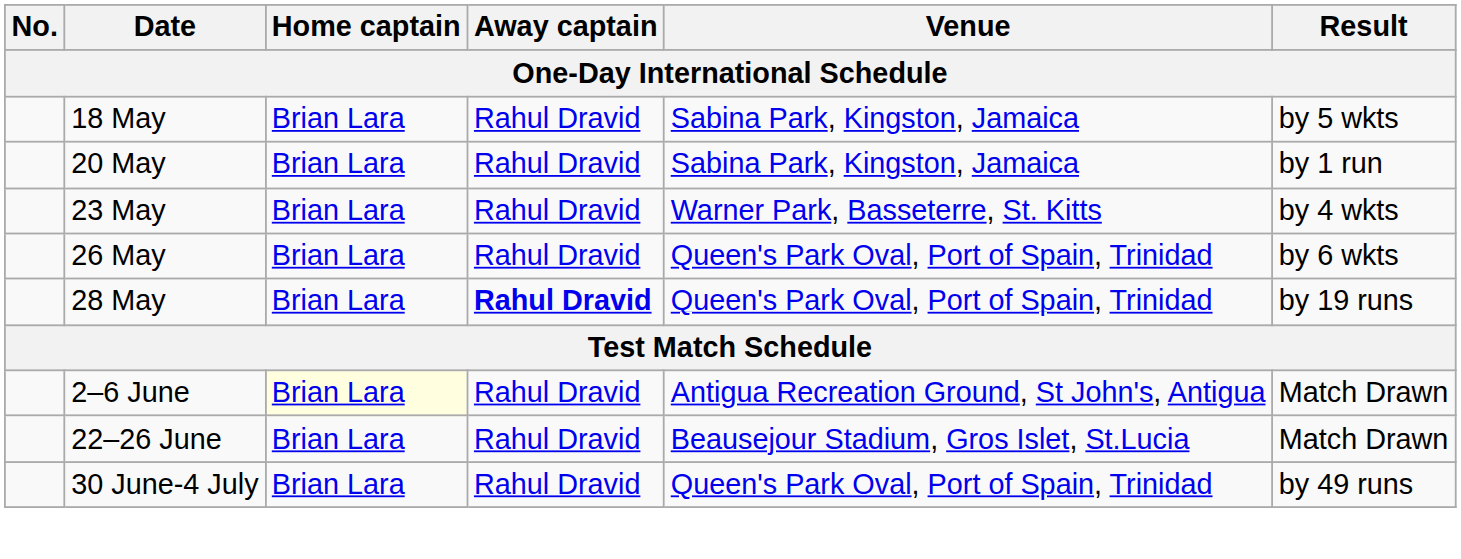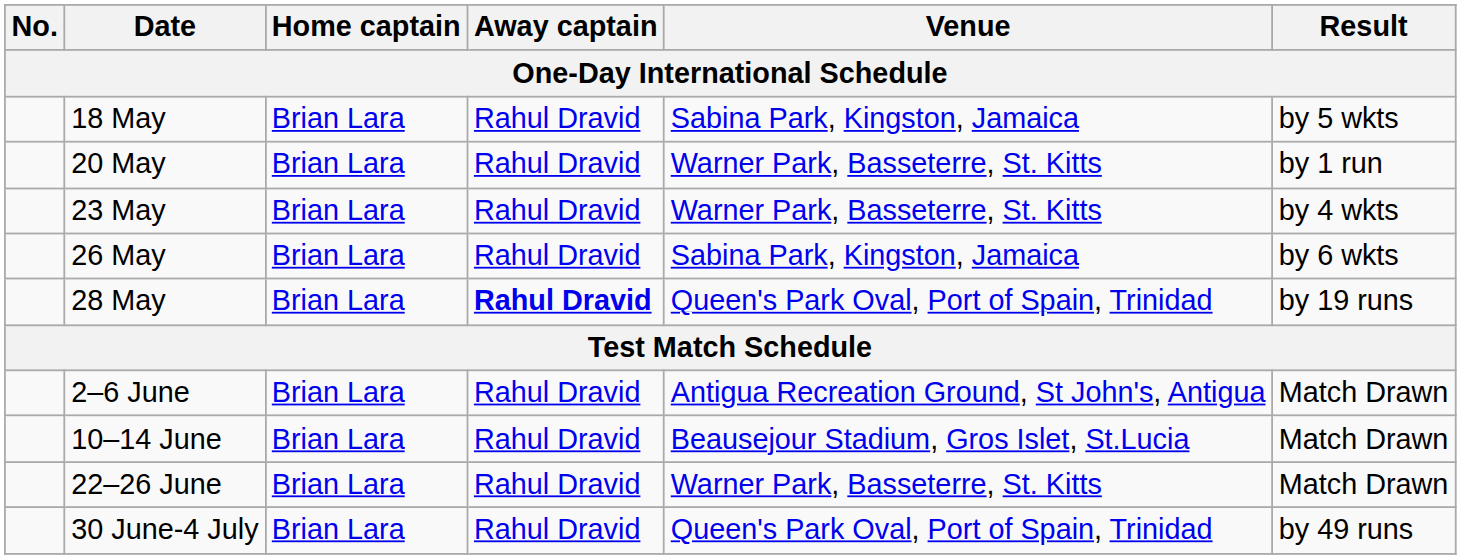20 May | Venue: Sabina Park, Kingston, Jamaica -> Warner Park, Basseterre, St. Kitts
26 May | Venue: Queen's Park Oval, Port of Spain, Trinidad -> Sabina Park, Kingston, Jamaica
2–6 June | Home captain: lightyellow background -> no background
+ row: 10–14 June | Brian Lara | Rahul Dravid | Beausejour Stadium, Gros Islet, St.Lucia | Match Drawn
22–26 June | Venue: Beausejour Stadium, Gros Islet, St.Lucia -> Warner Park, Basseterre, St. Kitts
